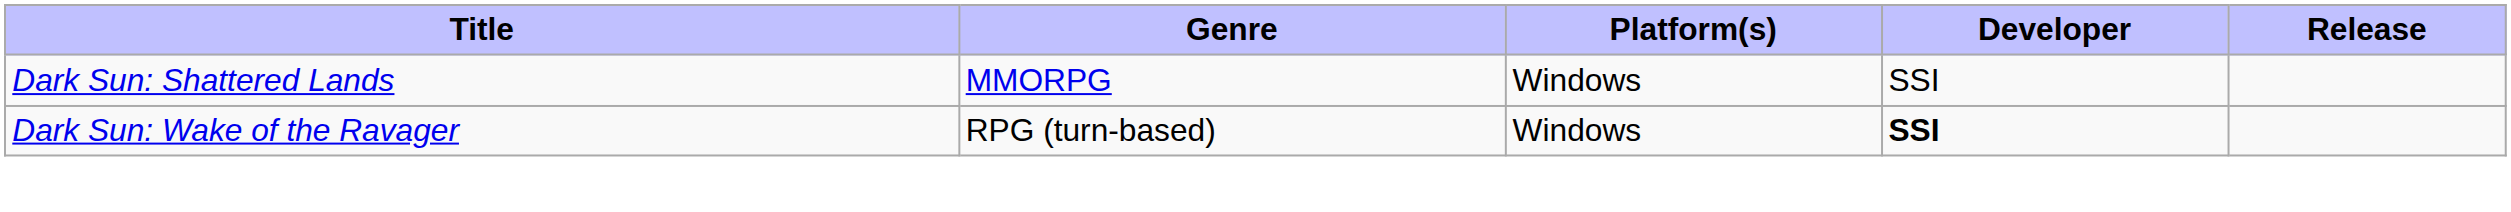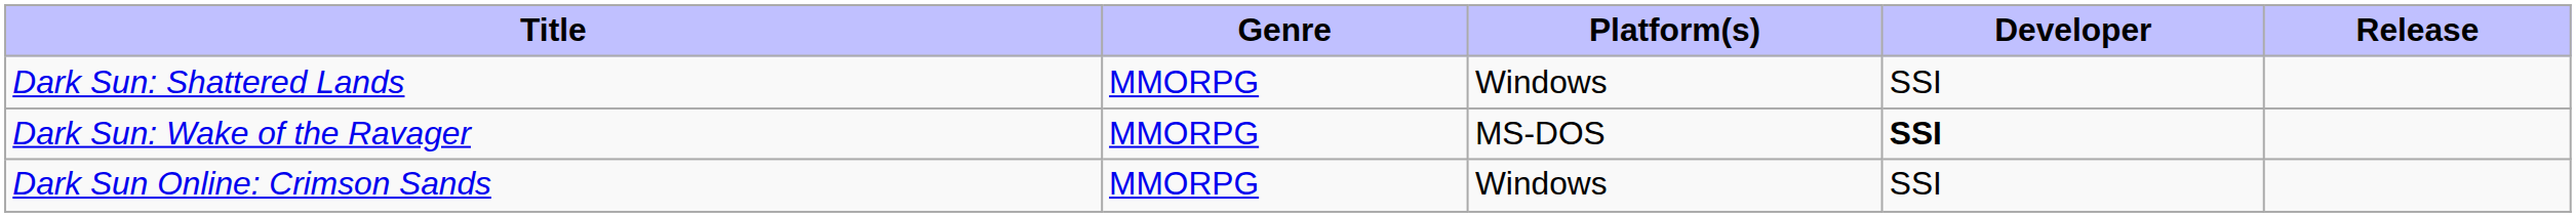Dark Sun: Wake of the Ravager | Genre: RPG (turn-based) -> MMORPG
Dark Sun: Wake of the Ravager | Platform(s): Windows -> MS-DOS
+ row: Dark Sun Online: Crimson Sands | MMORPG | Windows | SSI
